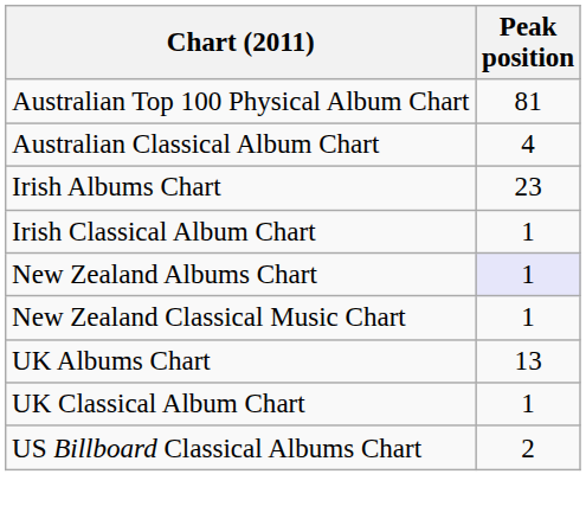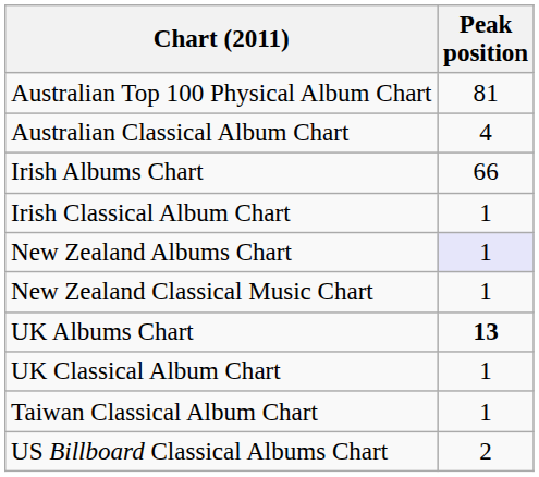Irish Albums Chart | Peak position: 23 -> 66
UK Albums Chart | Peak position: normal -> bold
+ row: Taiwan Classical Album Chart | 1
